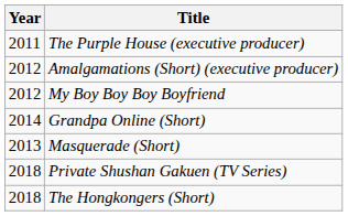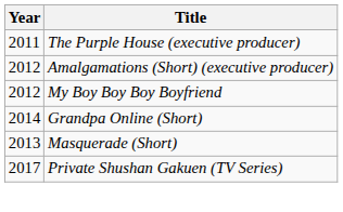Private Shushan Gakuen (TV Series) | Year: 2018 -> 2017
- row: 2018 | The Hongkongers (Short)
